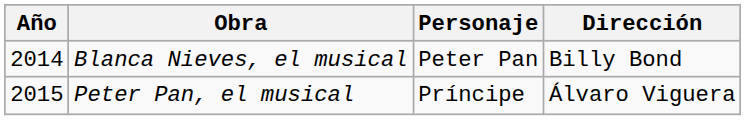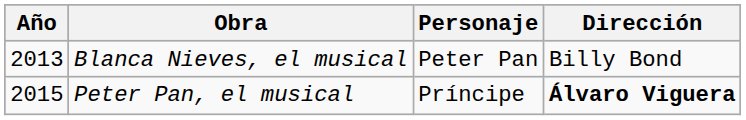Blanca Nieves, el musical | Año: 2014 -> 2013
Peter Pan, el musical | Dirección: normal -> bold
